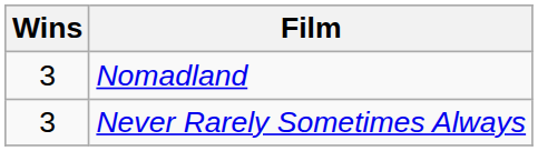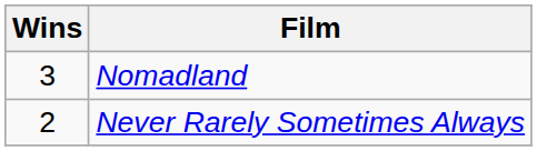Never Rarely Sometimes Always | Wins: 3 -> 2
